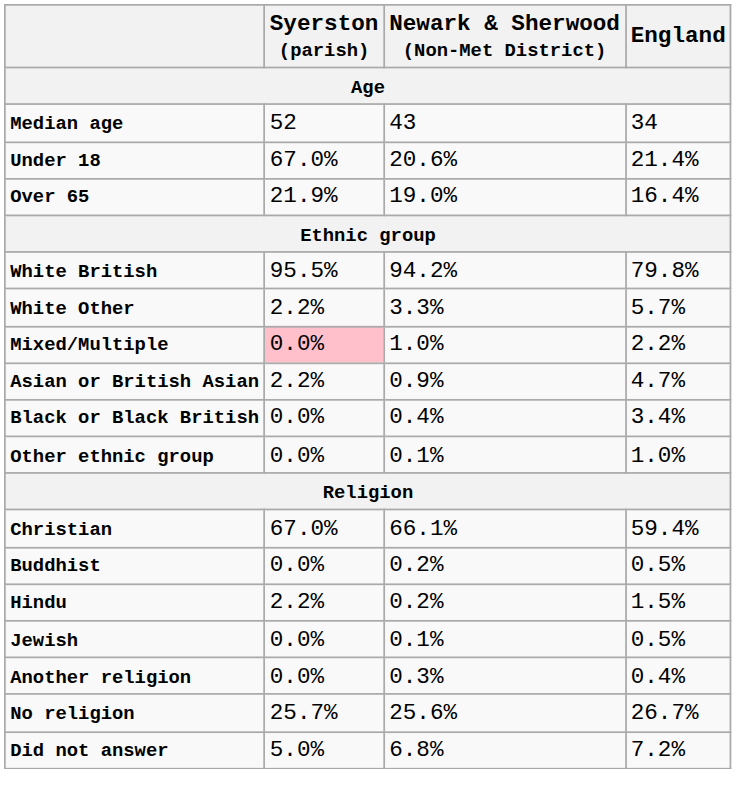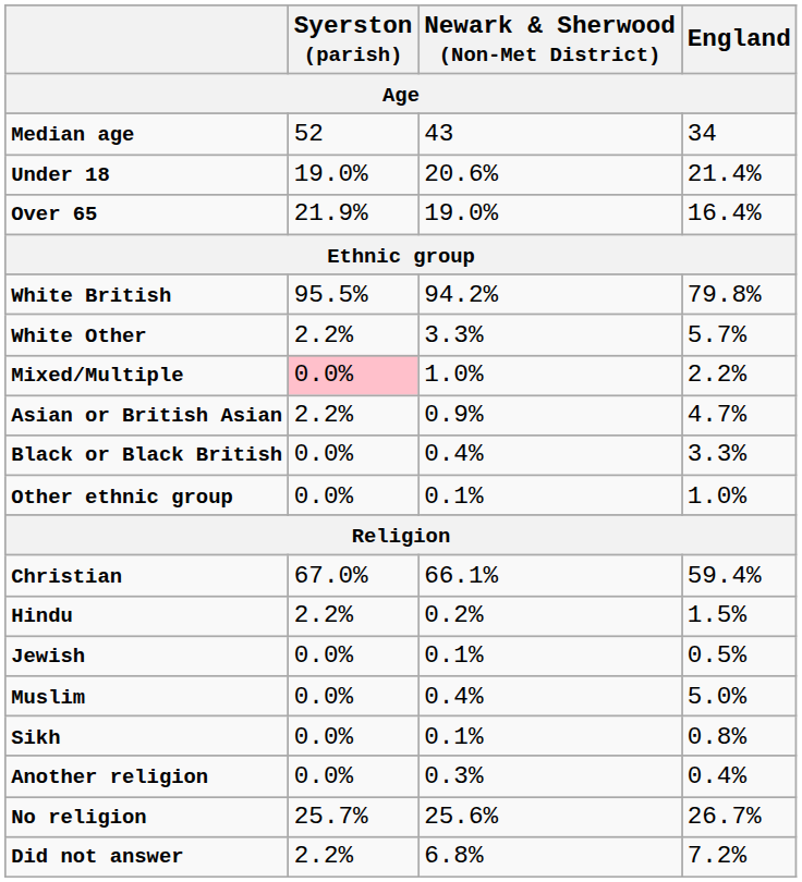Under 18 | Syerston (parish): 67.0% -> 19.0%
Black or Black British | England: 3.4% -> 3.3%
- row: Buddhist | 0.0% | 0.2% | 0.5%
+ row: Muslim | 0.0% | 0.4% | 5.0%
+ row: Sikh | 0.0% | 0.1% | 0.8%
Did not answer | Syerston (parish): 5.0% -> 2.2%
